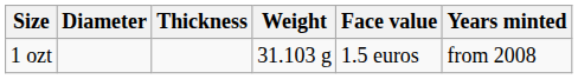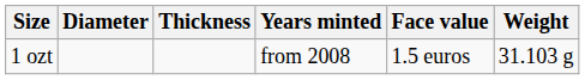columns swapped: Weight <-> Years minted
